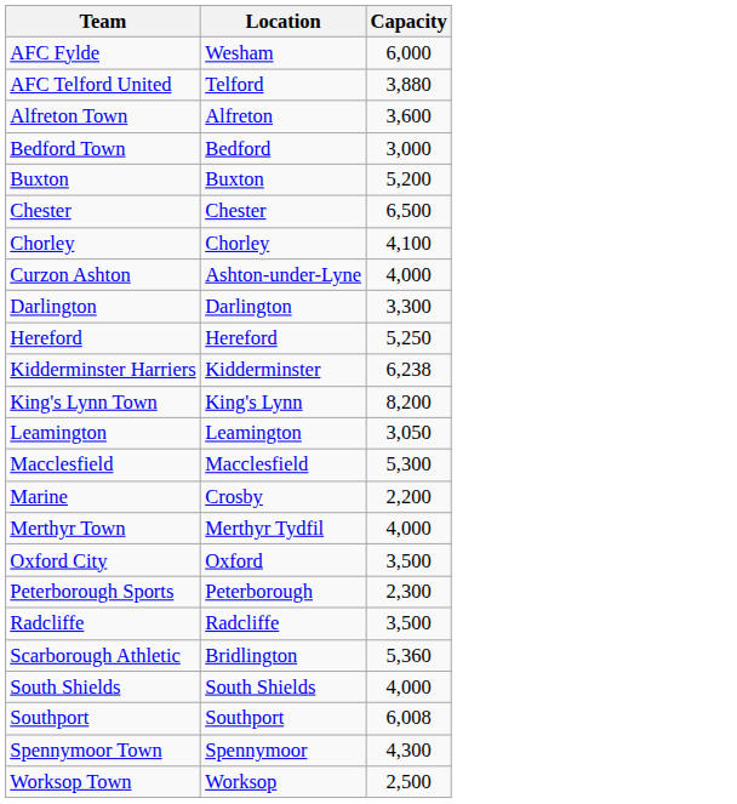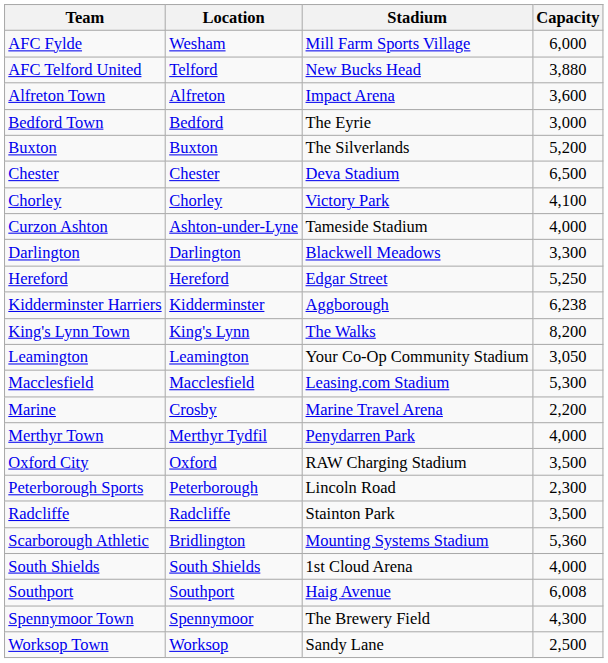+ column: Stadium | Mill Farm Sports Village | New Bucks Head | Impact Arena | The Eyrie | The Silverlands | Deva Stadium | Victory Park | Tameside Stadium | Blackwell Meadows | Edgar Street | Aggborough | The Walks | Your Co-Op Community Stadium | Leasing.com Stadium | Marine Travel Arena | Penydarren Park | RAW Charging Stadium | Lincoln Road | Stainton Park | Mounting Systems Stadium | 1st Cloud Arena | Haig Avenue | The Brewery Field | Sandy Lane
